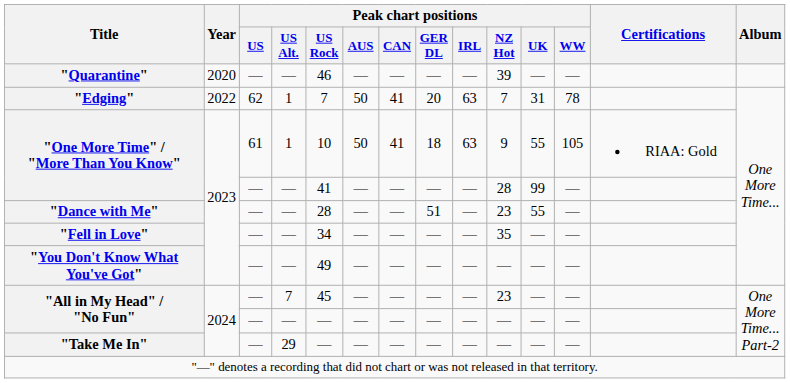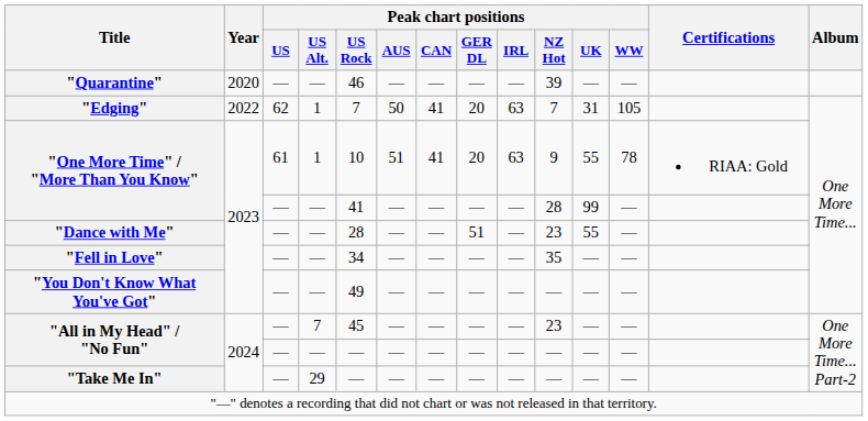"Edging" | Peak chart positions / WW: 78 -> 105
"One More Time" / "More Than You Know" / 1 | Peak chart positions / AUS: 50 -> 51
"One More Time" / "More Than You Know" / 1 | Peak chart positions / GER DL: 18 -> 20
"One More Time" / "More Than You Know" / 1 | Peak chart positions / WW: 105 -> 78
